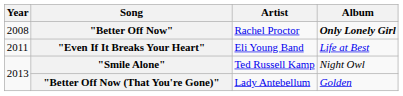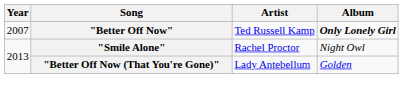"Better Off Now" | Year: 2008 -> 2007
"Better Off Now" | Artist: Rachel Proctor -> Ted Russell Kamp
- row: 2011 | "Even If It Breaks Your Heart" | Eli Young Band | Life at Best
"Smile Alone" | Artist: Ted Russell Kamp -> Rachel Proctor
